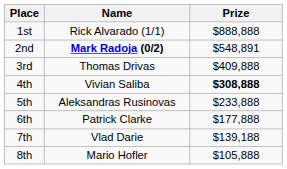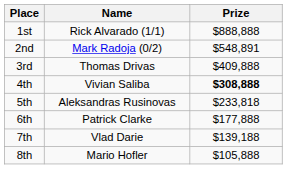2nd | Name: bold -> normal
5th | Prize: $233,888 -> $233,818
